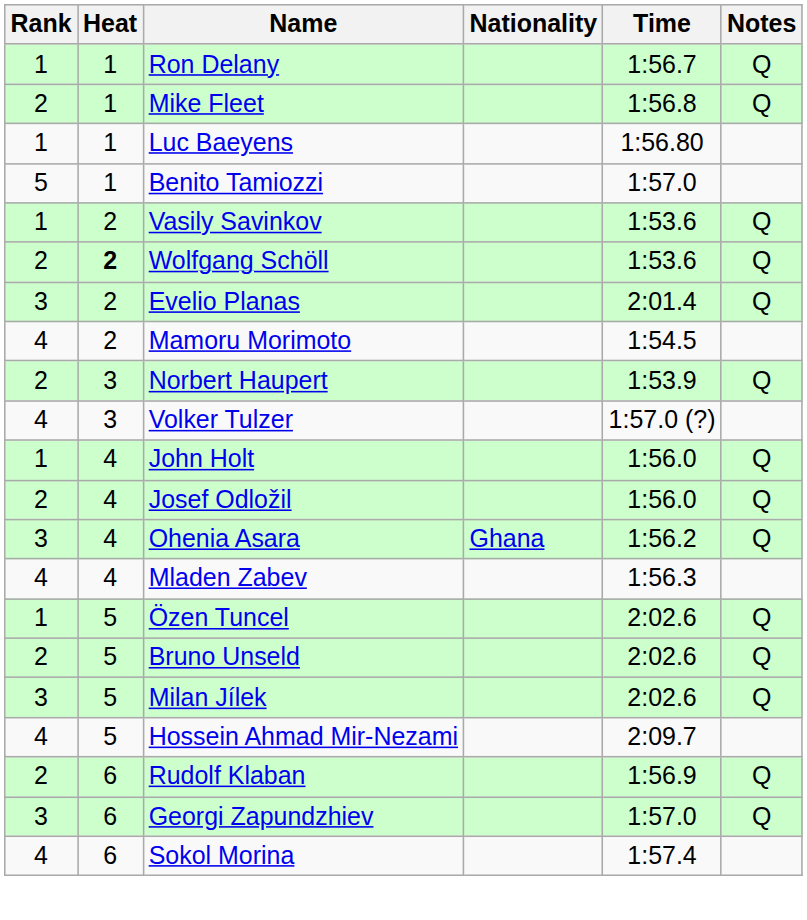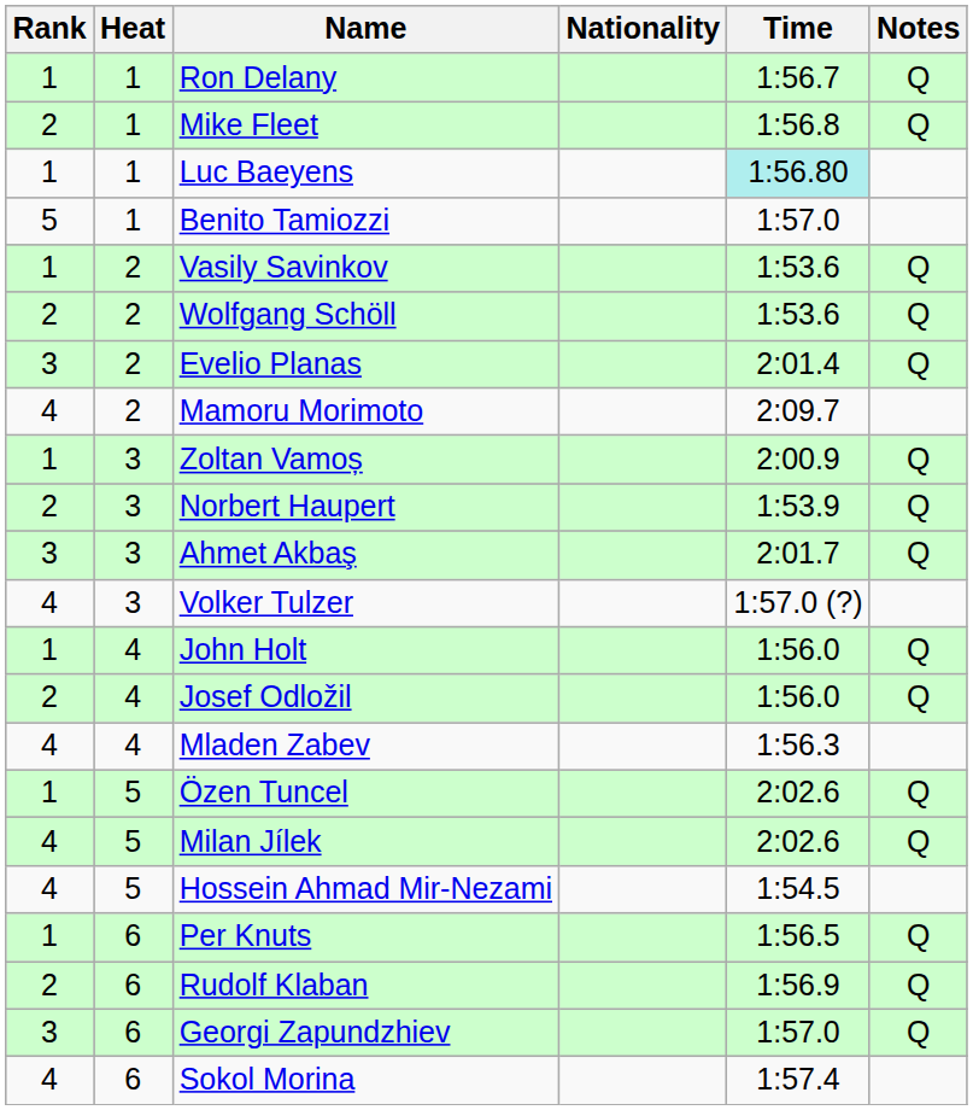Luc Baeyens | Time: no background -> paleturquoise background
Wolfgang Schöll | Heat: bold -> normal
Mamoru Morimoto | Time: 1:54.5 -> 2:09.7
+ row: 1 | 3 | Zoltan Vamoș | 2:00.9 | Q
+ row: 3 | 3 | Ahmet Akbaş | 2:01.7 | Q
- row: 3 | 4 | Ohenia Asara | Ghana | 1:56.2 | Q
- row: 2 | 5 | Bruno Unseld | 2:02.6 | Q
Milan Jílek | Rank: 3 -> 4
Hossein Ahmad Mir-Nezami | Time: 2:09.7 -> 1:54.5
+ row: 1 | 6 | Per Knuts | 1:56.5 | Q
